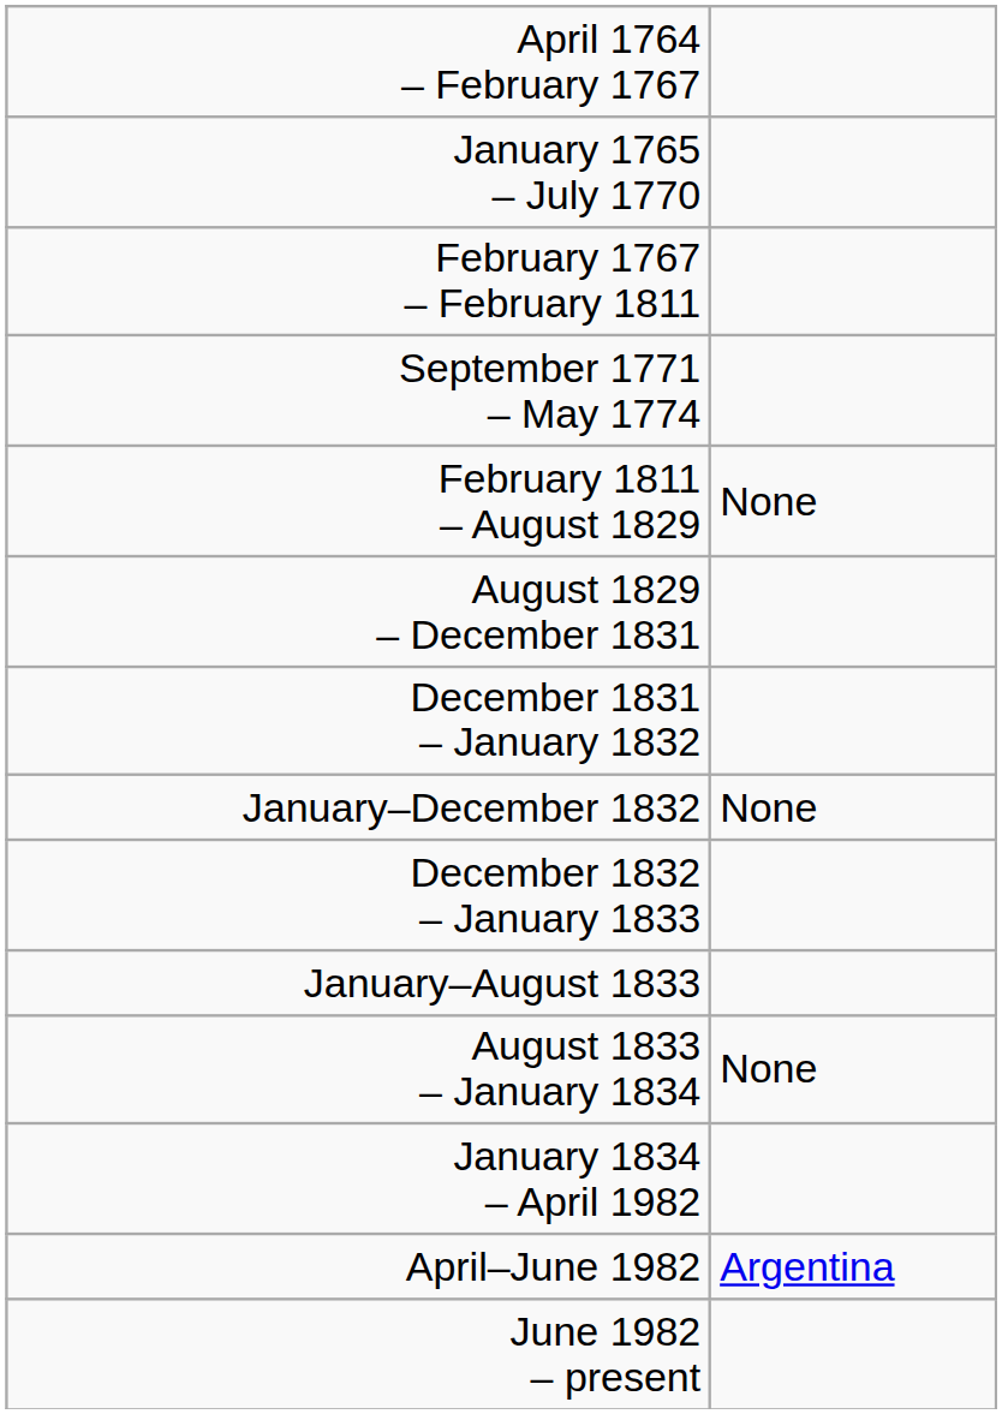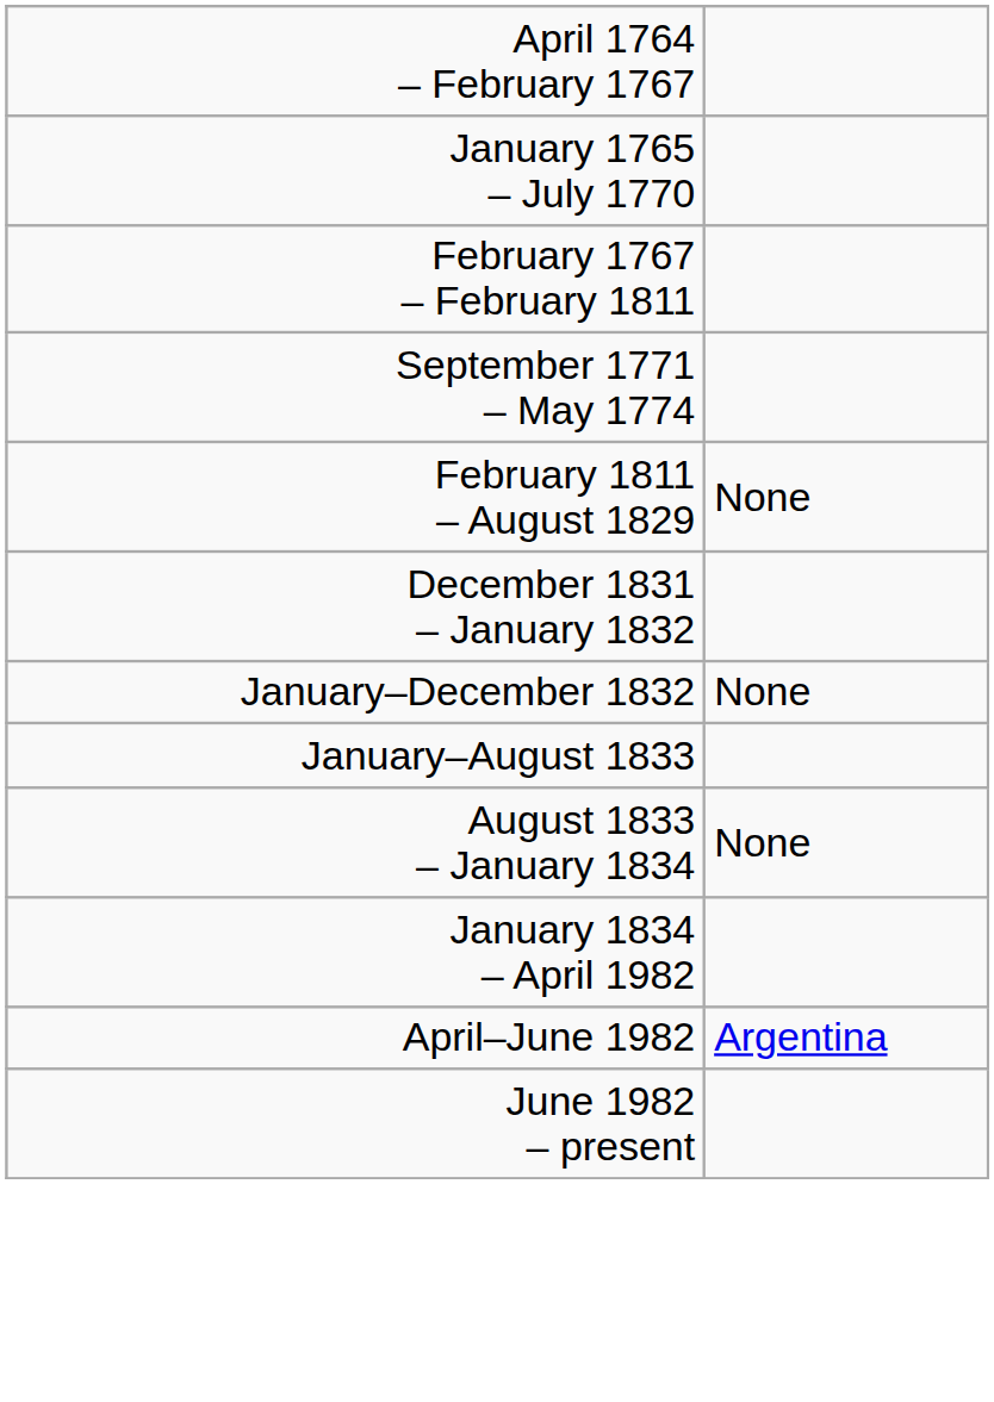- row: August 1829 – December 1831
- row: December 1832 – January 1833
